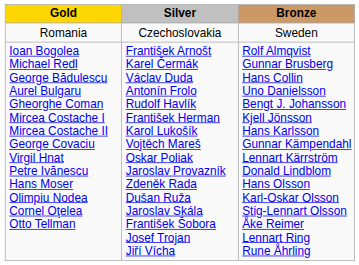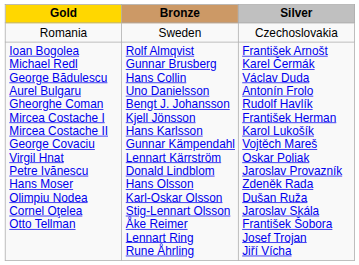columns swapped: Silver <-> Bronze
